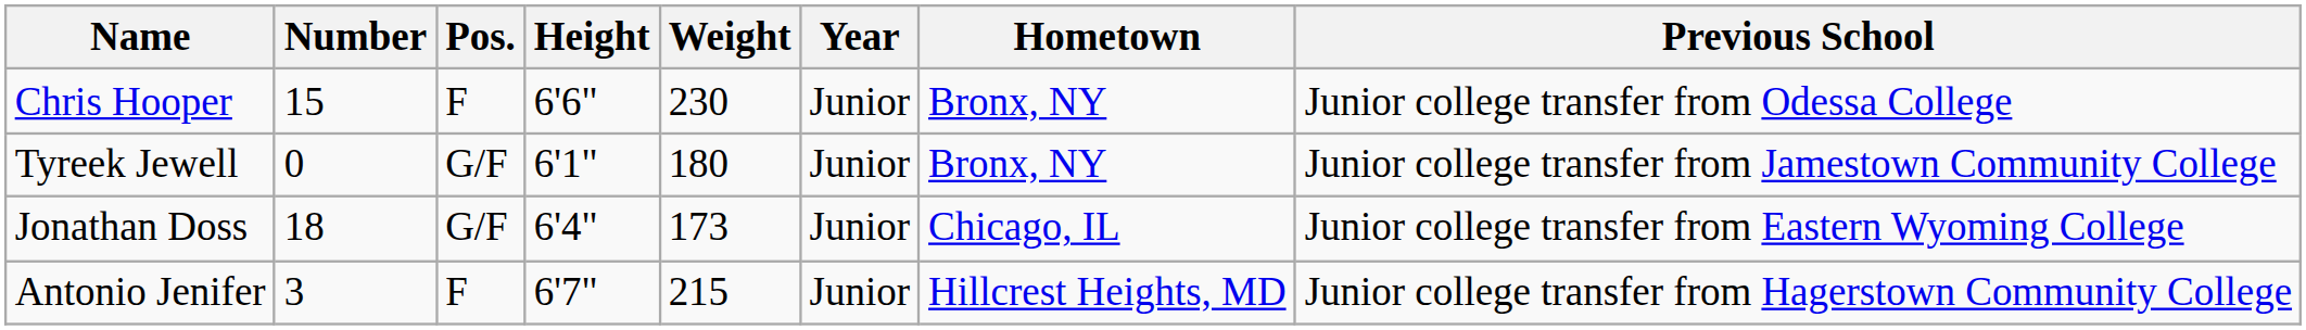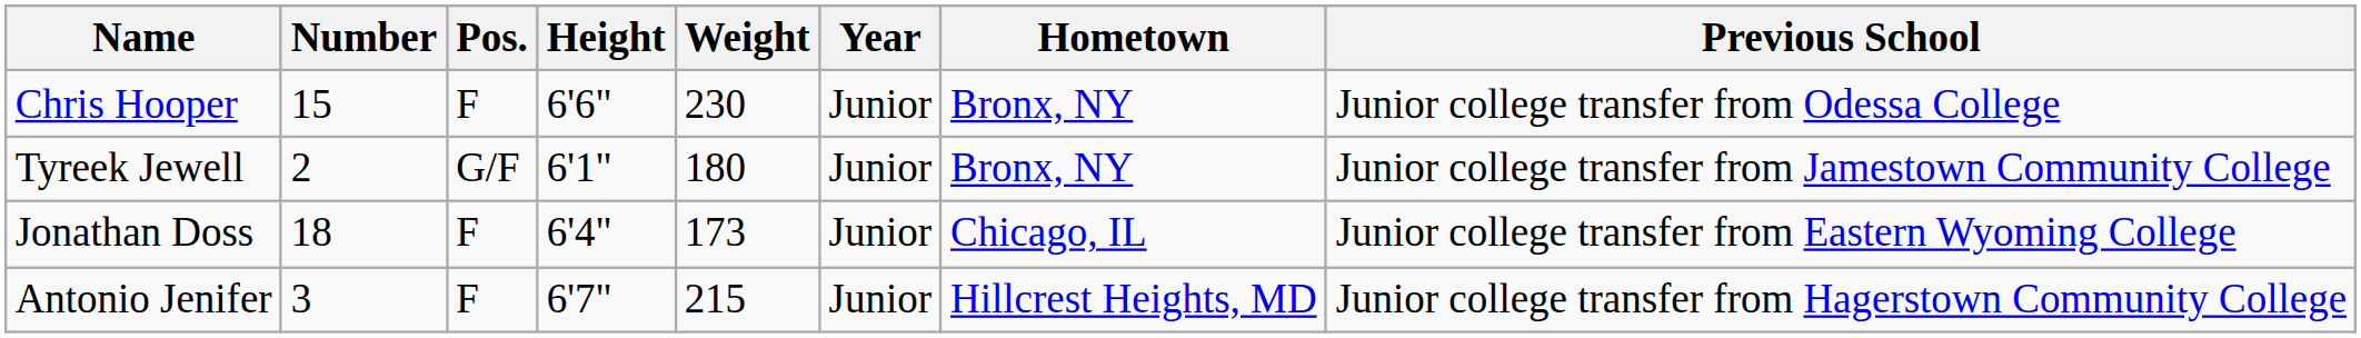Tyreek Jewell | Number: 0 -> 2
Jonathan Doss | Pos.: G/F -> F
